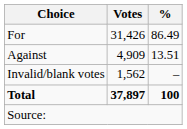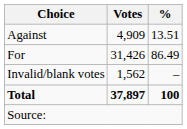rows swapped: For <-> Against
